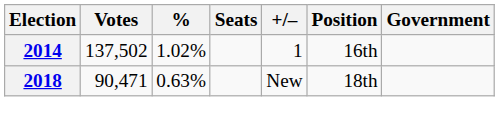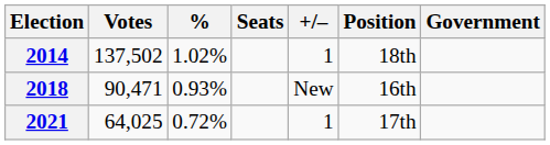2014 | Position: 16th -> 18th
2018 | %: 0.63% -> 0.93%
2018 | Position: 18th -> 16th
+ row: 2021 | 64,025 | 0.72% | 1 | 17th
